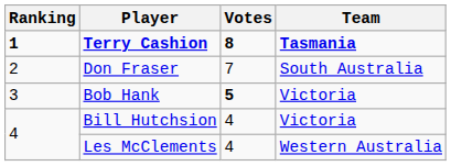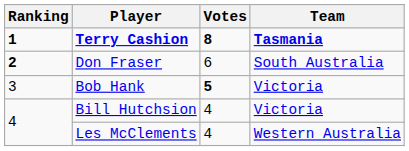Don Fraser | Ranking: normal -> bold
Don Fraser | Votes: 7 -> 6
